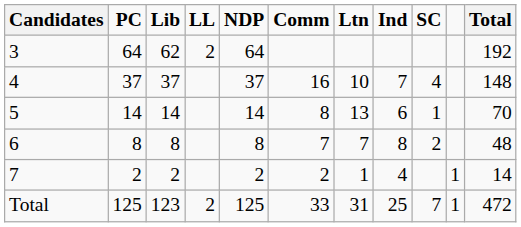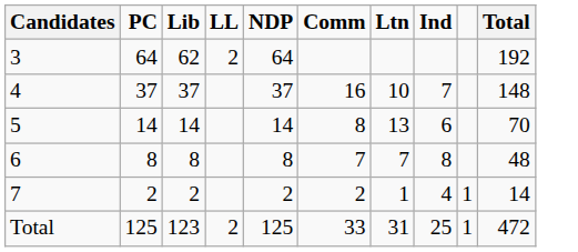- column: SC | 4 | 1 | 2 | 7
